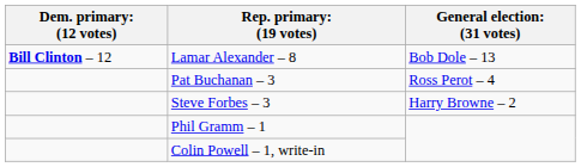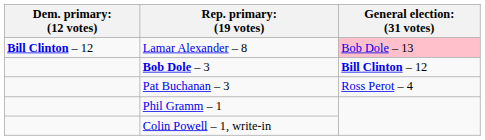Lamar Alexander – 8 | column 3: no background -> pink background
+ row: Bob Dole – 3 | Bill Clinton – 12
- row: Steve Forbes – 3 | Harry Browne – 2
